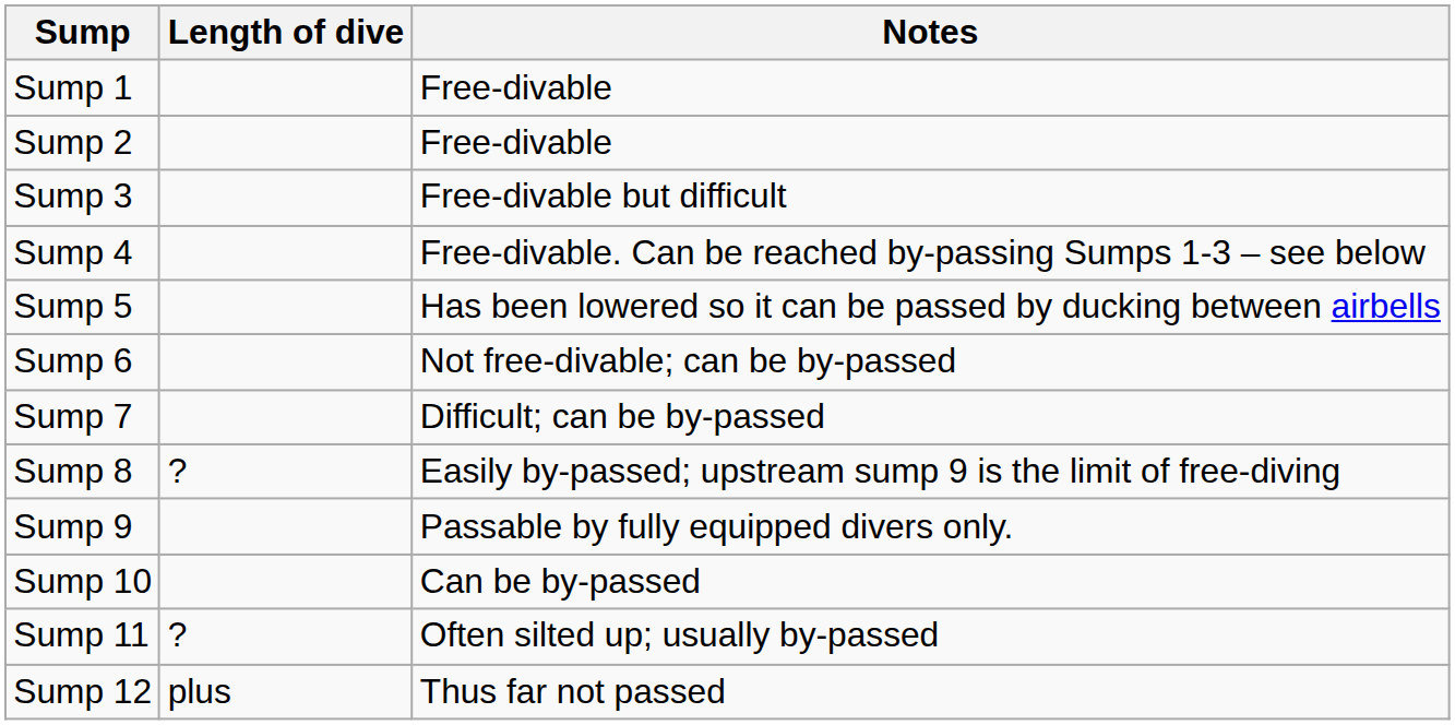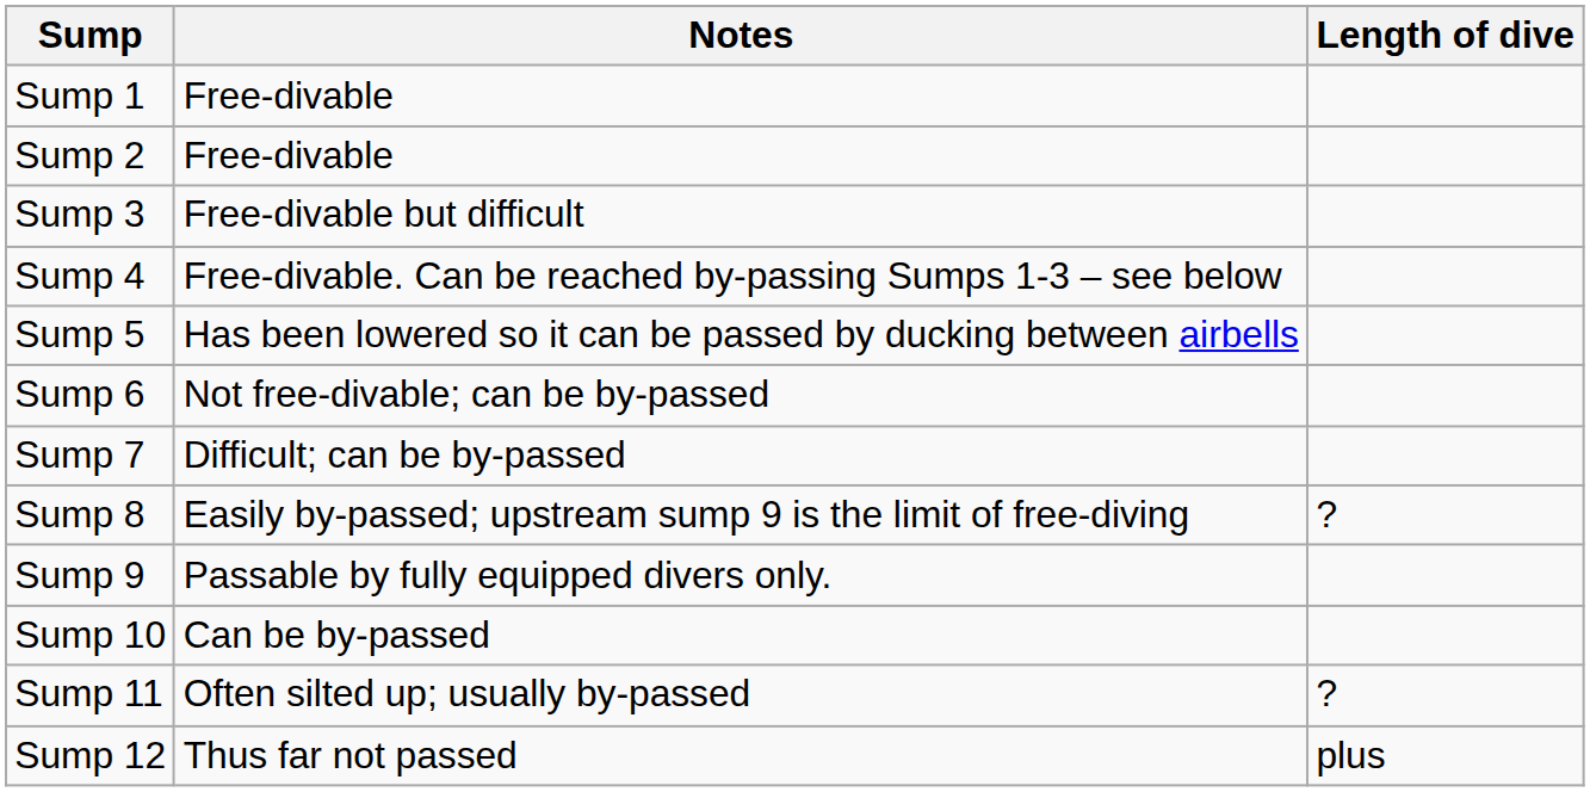columns swapped: Length of dive <-> Notes
